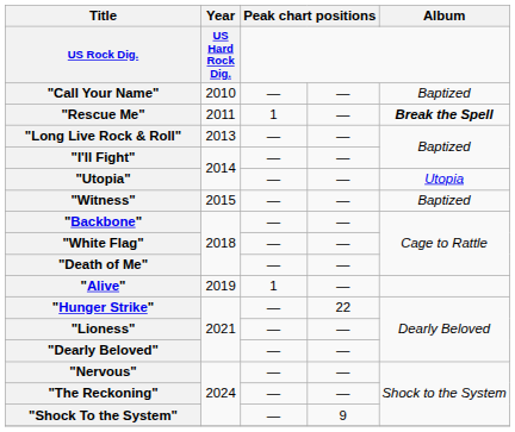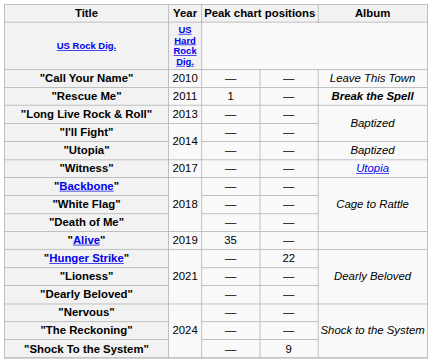"Call Your Name" | Album: Baptized -> Leave This Town
"Utopia" | Album: Utopia -> Baptized
"Witness" | Year: 2015 -> 2017
"Witness" | Album: Baptized -> Utopia
"Alive" | column 3: 1 -> 35
